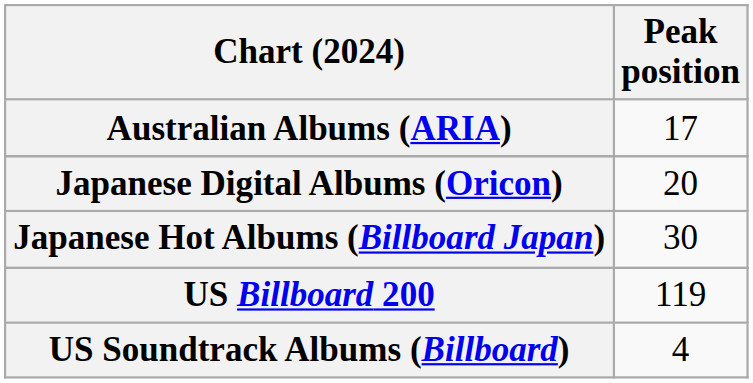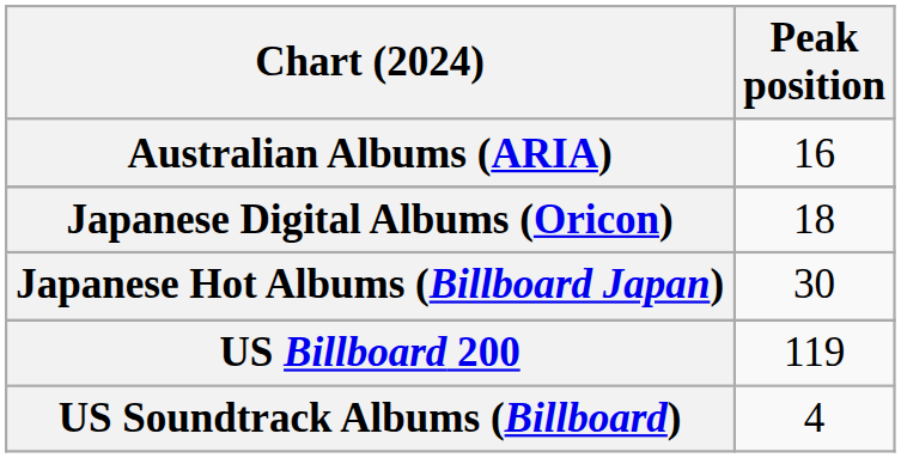Australian Albums (ARIA) | Peak position: 17 -> 16
Japanese Digital Albums (Oricon) | Peak position: 20 -> 18
